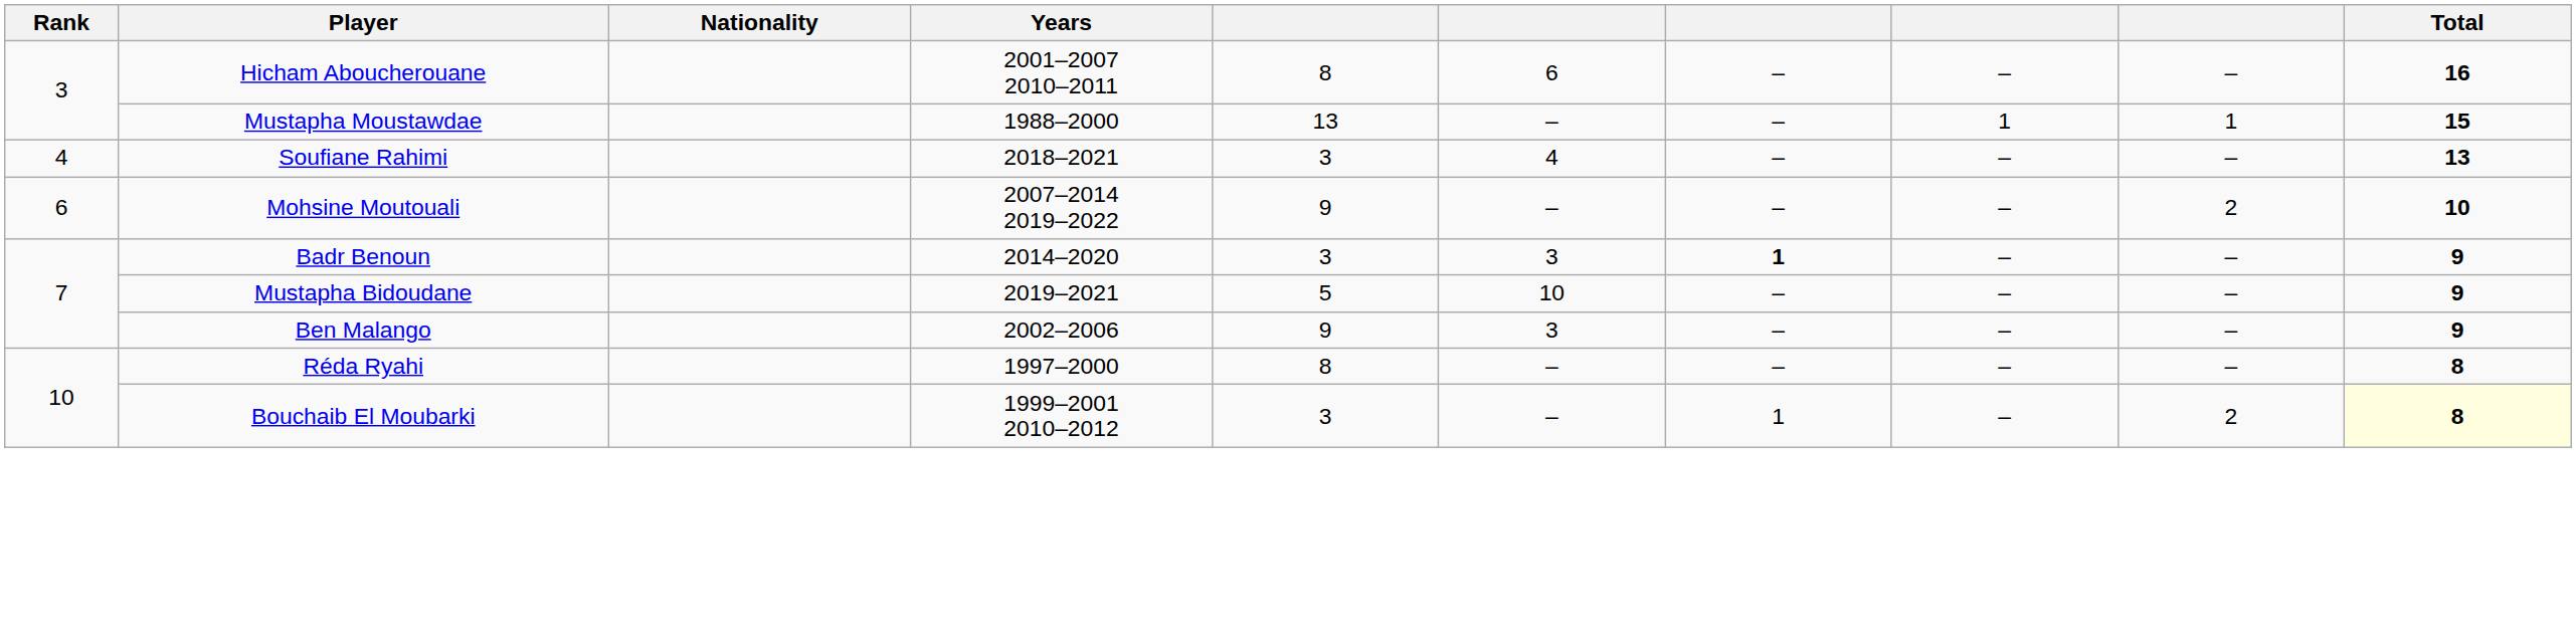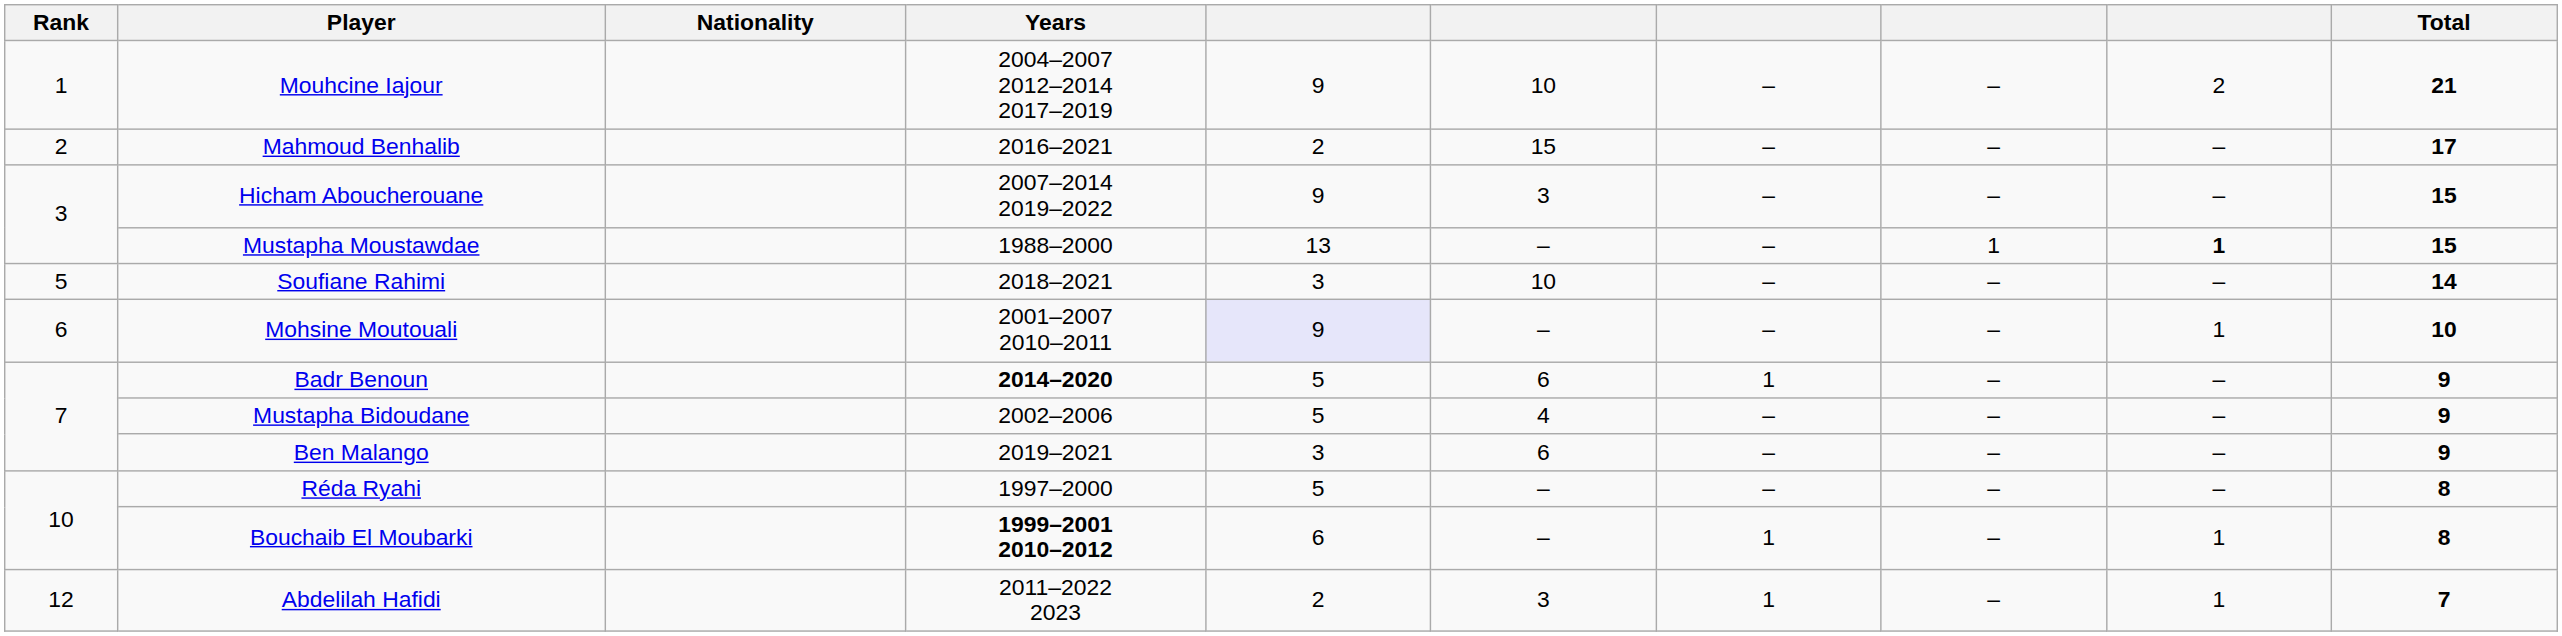+ row: 1 | Mouhcine Iajour | 2004–2007 2012–2014 2017–2019 | 9 | 10 | – | – | 2 | 21
+ row: 2 | Mahmoud Benhalib | 2016–2021 | 2 | 15 | – | – | – | 17
Hicham Aboucherouane | Years: 2001–2007 2010–2011 -> 2007–2014 2019–2022
Hicham Aboucherouane | column 5: 8 -> 9
Hicham Aboucherouane | column 6: 6 -> 3
Hicham Aboucherouane | Total: 16 -> 15
Mustapha Moustawdae | column 9: normal -> bold
Soufiane Rahimi | Rank: 4 -> 5
Soufiane Rahimi | column 6: 4 -> 10
Soufiane Rahimi | Total: 13 -> 14
Mohsine Moutouali | Years: 2007–2014 2019–2022 -> 2001–2007 2010–2011
Mohsine Moutouali | column 5: no background -> lavender background
Mohsine Moutouali | column 9: 2 -> 1
Badr Benoun | Years: normal -> bold
Badr Benoun | column 5: 3 -> 5
Badr Benoun | column 6: 3 -> 6
Badr Benoun | column 7: bold -> normal
Mustapha Bidoudane | Years: 2019–2021 -> 2002–2006
Mustapha Bidoudane | column 6: 10 -> 4
Ben Malango | Years: 2002–2006 -> 2019–2021
Ben Malango | column 5: 9 -> 3
Ben Malango | column 6: 3 -> 6
Réda Ryahi | column 5: 8 -> 5
Bouchaib El Moubarki | Years: normal -> bold
Bouchaib El Moubarki | column 5: 3 -> 6
Bouchaib El Moubarki | column 9: 2 -> 1
Bouchaib El Moubarki | Total: lightyellow background -> no background
+ row: 12 | Abdelilah Hafidi | 2011–2022 2023 | 2 | 3 | 1 | – | 1 | 7
